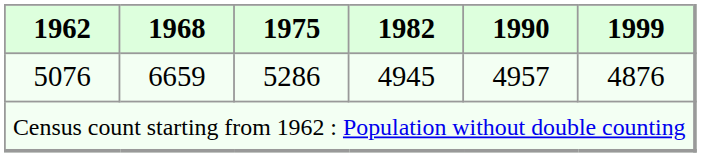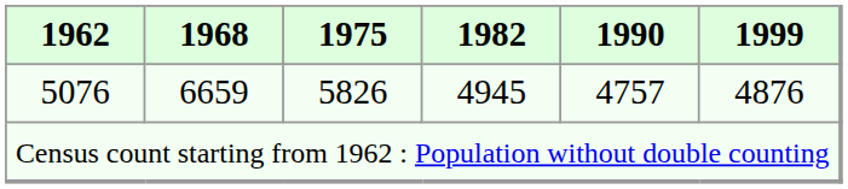5076 | 1975: 5286 -> 5826
5076 | 1990: 4957 -> 4757
